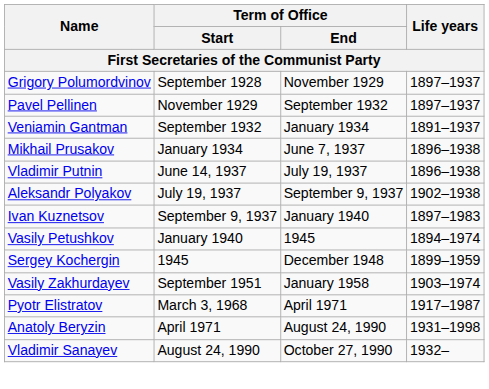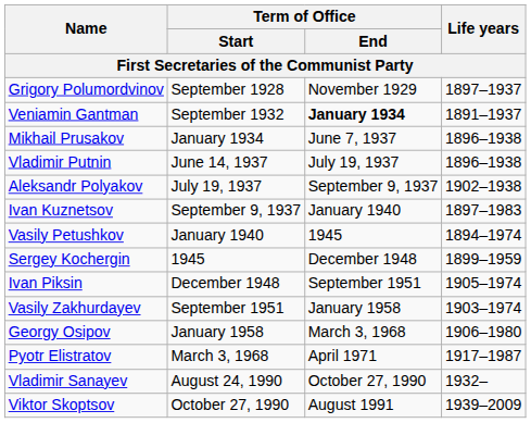- row: Pavel Pellinen | November 1929 | September 1932 | 1897–1937
Veniamin Gantman | Term of Office / End: normal -> bold
+ row: Ivan Piksin | December 1948 | September 1951 | 1905–1974
+ row: Georgy Osipov | January 1958 | March 3, 1968 | 1906–1980
- row: Anatoly Beryzin | April 1971 | August 24, 1990 | 1931–1998
+ row: Viktor Skoptsov | October 27, 1990 | August 1991 | 1939–2009
